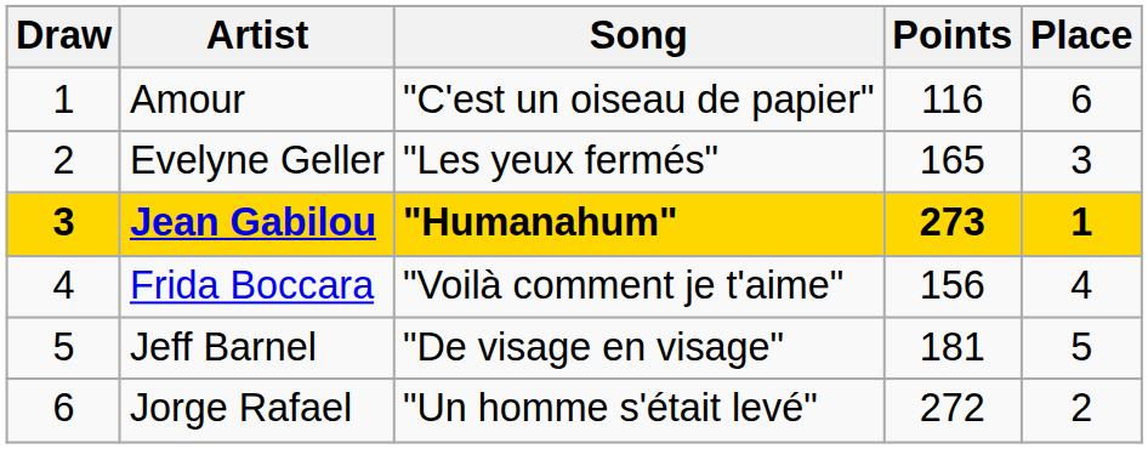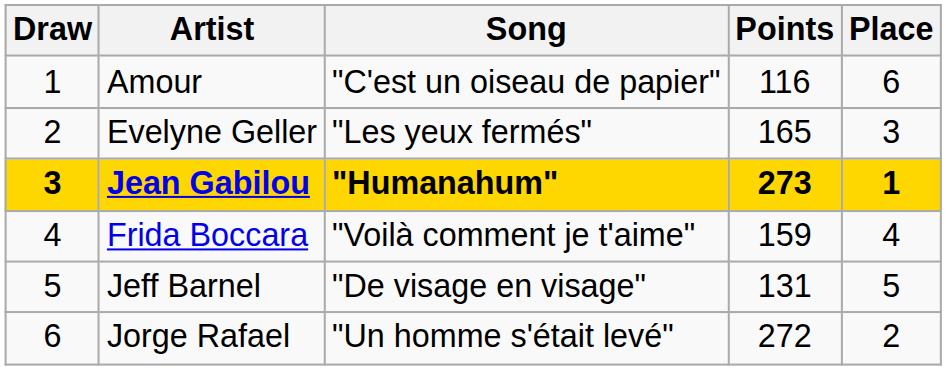Frida Boccara | Points: 156 -> 159
Jeff Barnel | Points: 181 -> 131
